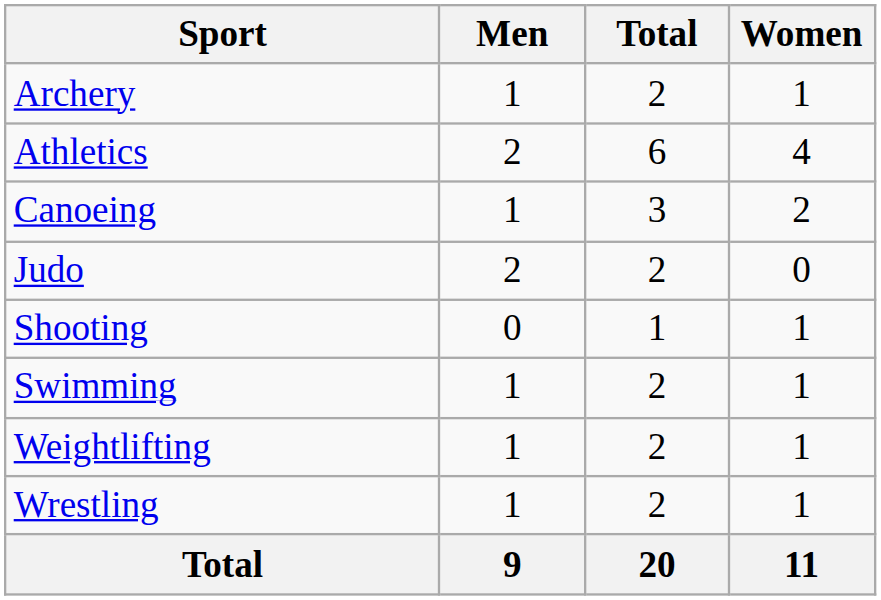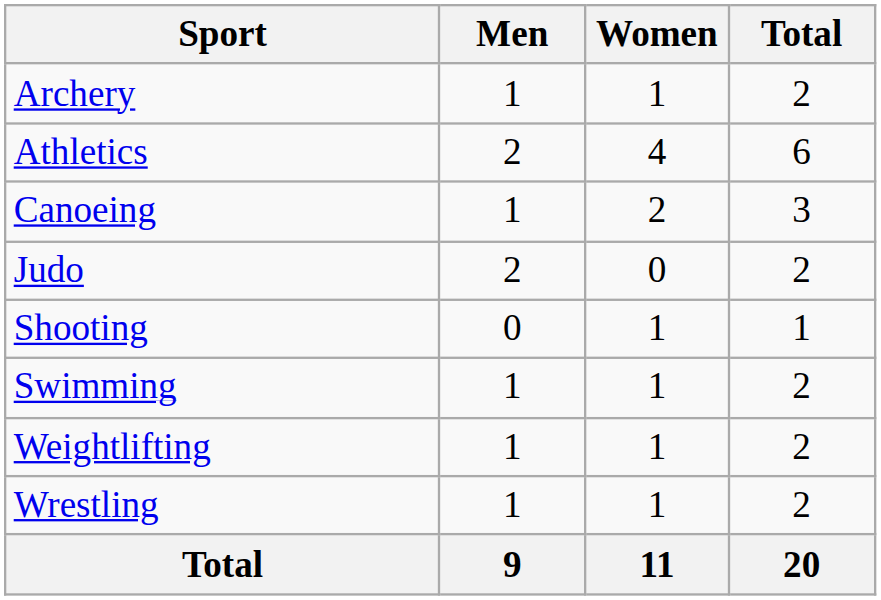columns swapped: Women <-> Total
